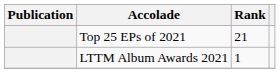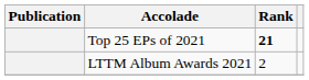Top 25 EPs of 2021 | Rank: normal -> bold
LTTM Album Awards 2021 | Rank: 1 -> 2
